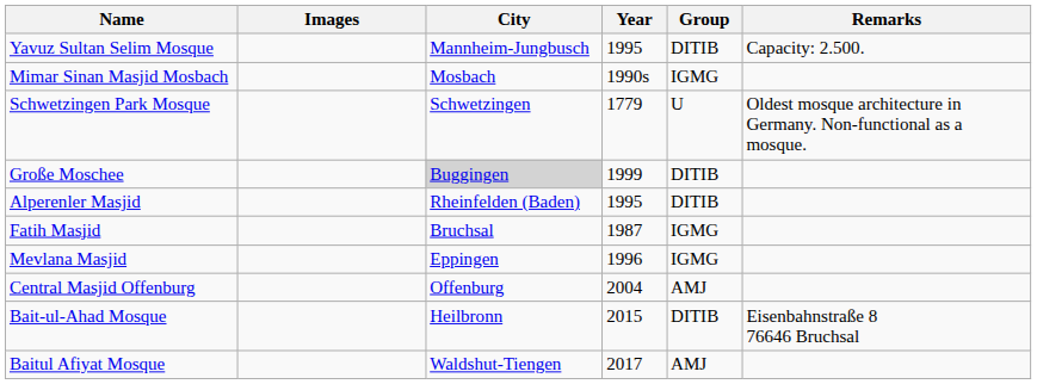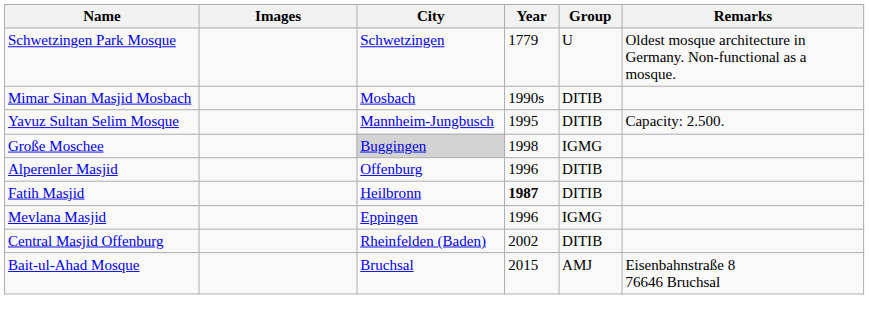rows swapped: Schwetzingen Park Mosque <-> Yavuz Sultan Selim Mosque
Mimar Sinan Masjid Mosbach | Group: IGMG -> DITIB
Große Moschee | Year: 1999 -> 1998
Große Moschee | Group: DITIB -> IGMG
Alperenler Masjid | City: Rheinfelden (Baden) -> Offenburg
Alperenler Masjid | Year: 1995 -> 1996
Fatih Masjid | City: Bruchsal -> Heilbronn
Fatih Masjid | Year: normal -> bold
Fatih Masjid | Group: IGMG -> DITIB
Central Masjid Offenburg | City: Offenburg -> Rheinfelden (Baden)
Central Masjid Offenburg | Year: 2004 -> 2002
Central Masjid Offenburg | Group: AMJ -> DITIB
Bait-ul-Ahad Mosque | City: Heilbronn -> Bruchsal
Bait-ul-Ahad Mosque | Group: DITIB -> AMJ
- row: Baitul Afiyat Mosque | Waldshut-Tiengen | 2017 | AMJ
